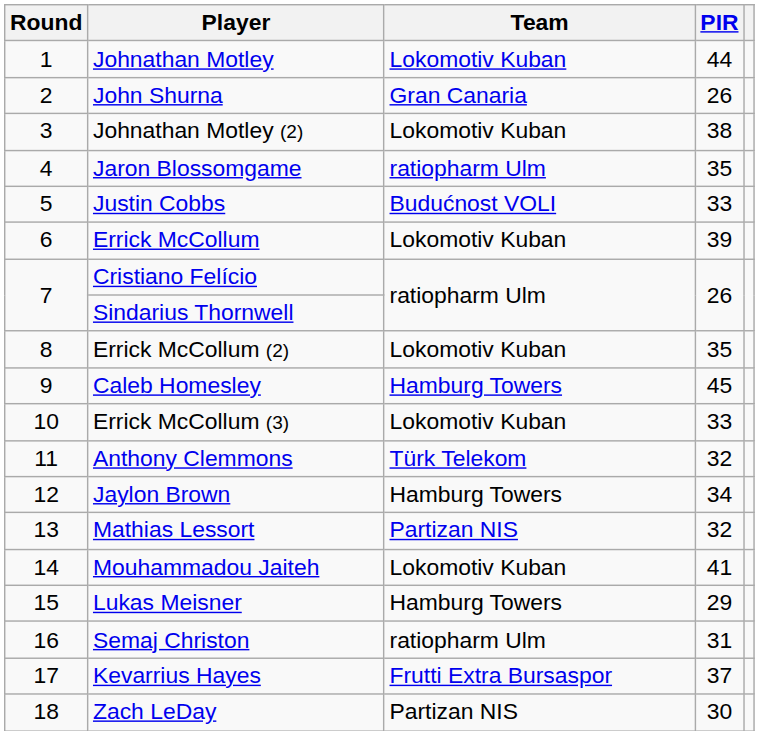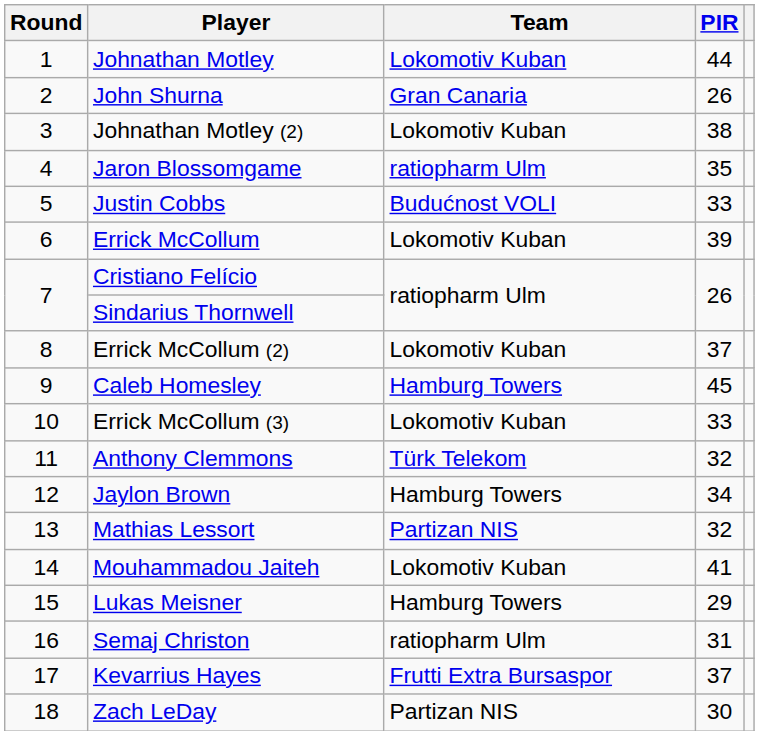Errick McCollum (2) | PIR: 35 -> 37
